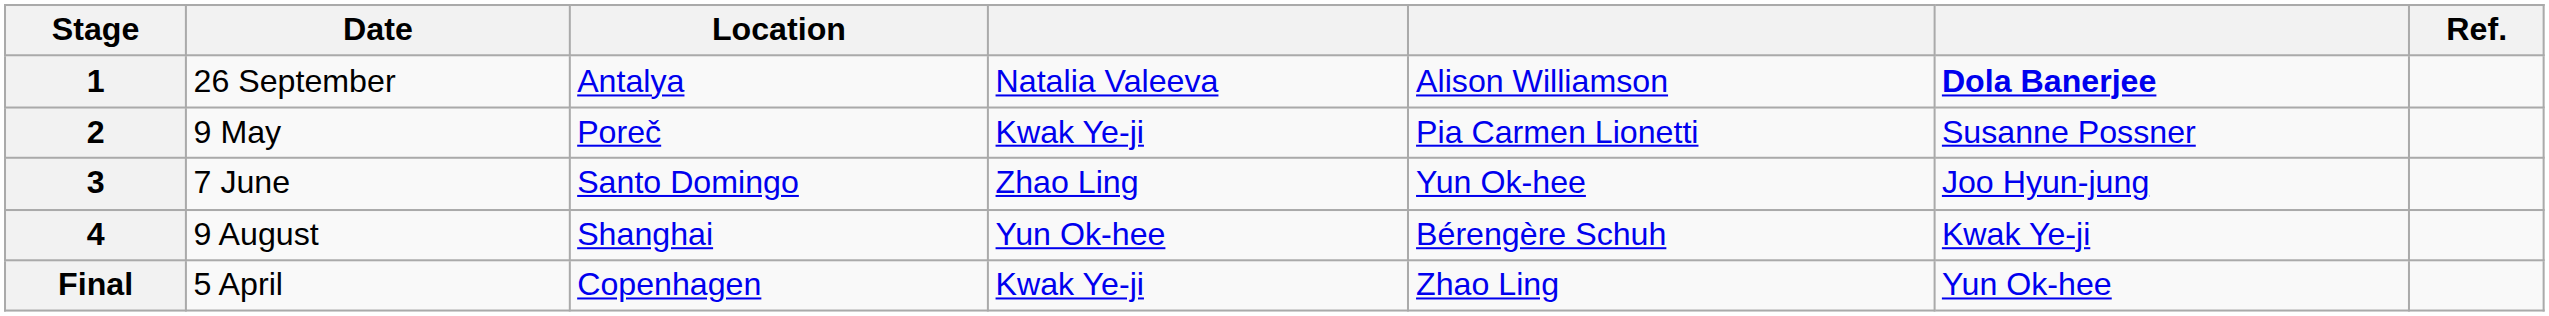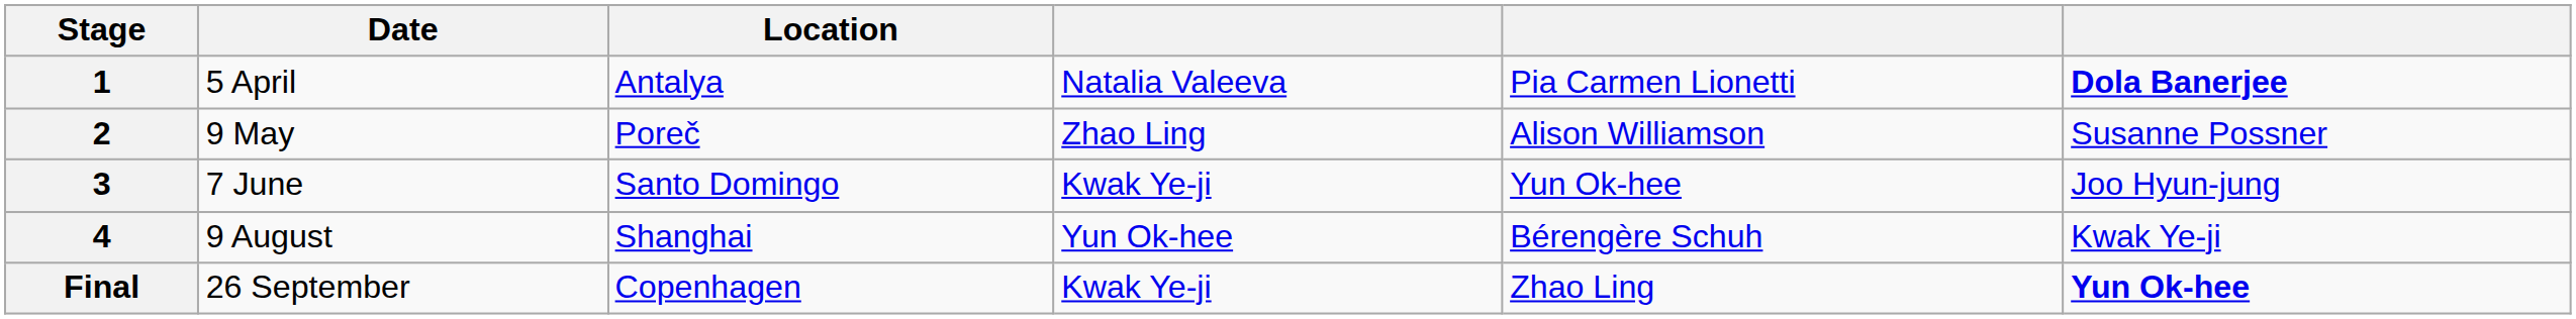- column: Ref.
1 | Date: 26 September -> 5 April
1 | column 5: Alison Williamson -> Pia Carmen Lionetti
2 | column 4: Kwak Ye-ji -> Zhao Ling
2 | column 5: Pia Carmen Lionetti -> Alison Williamson
3 | column 4: Zhao Ling -> Kwak Ye-ji
Final | Date: 5 April -> 26 September
Final | column 6: normal -> bold
